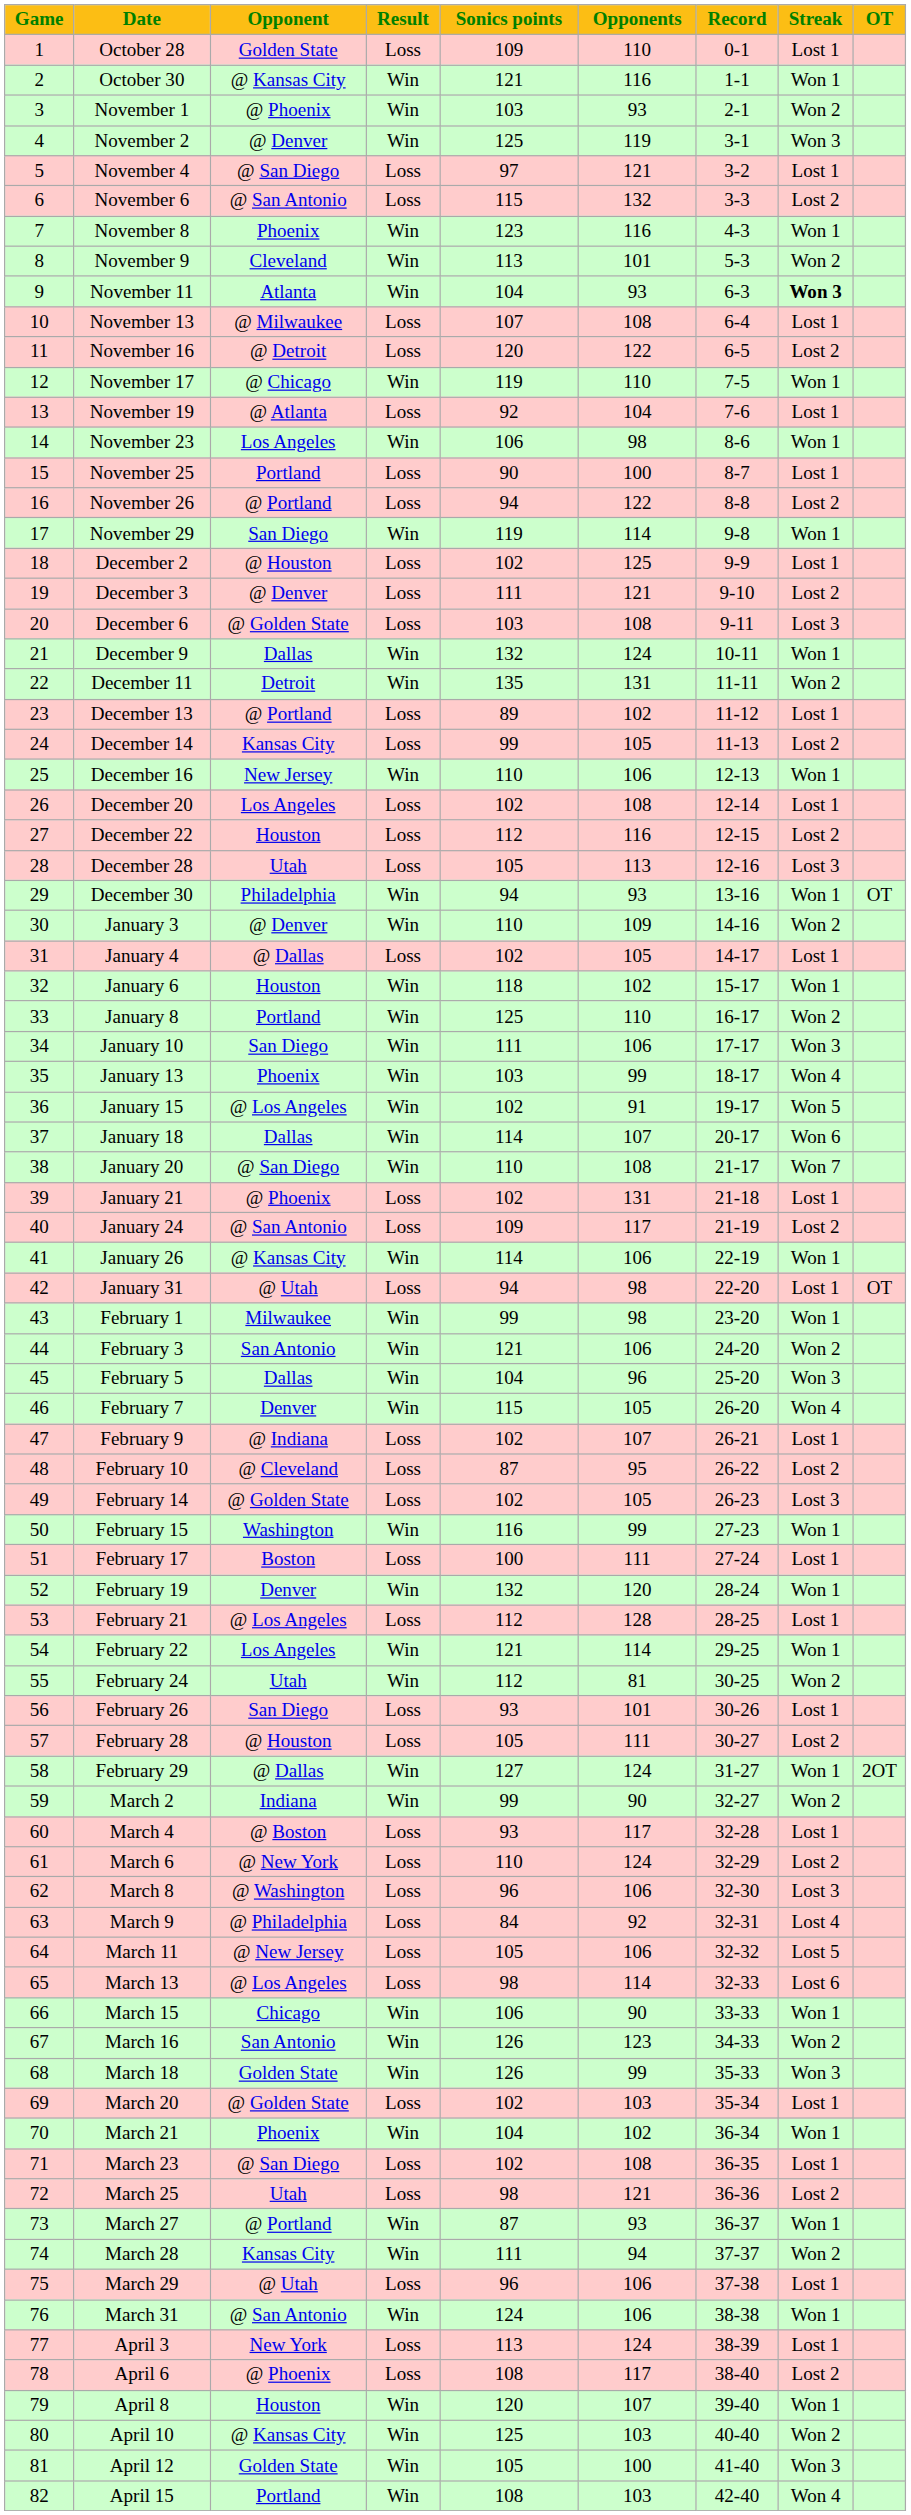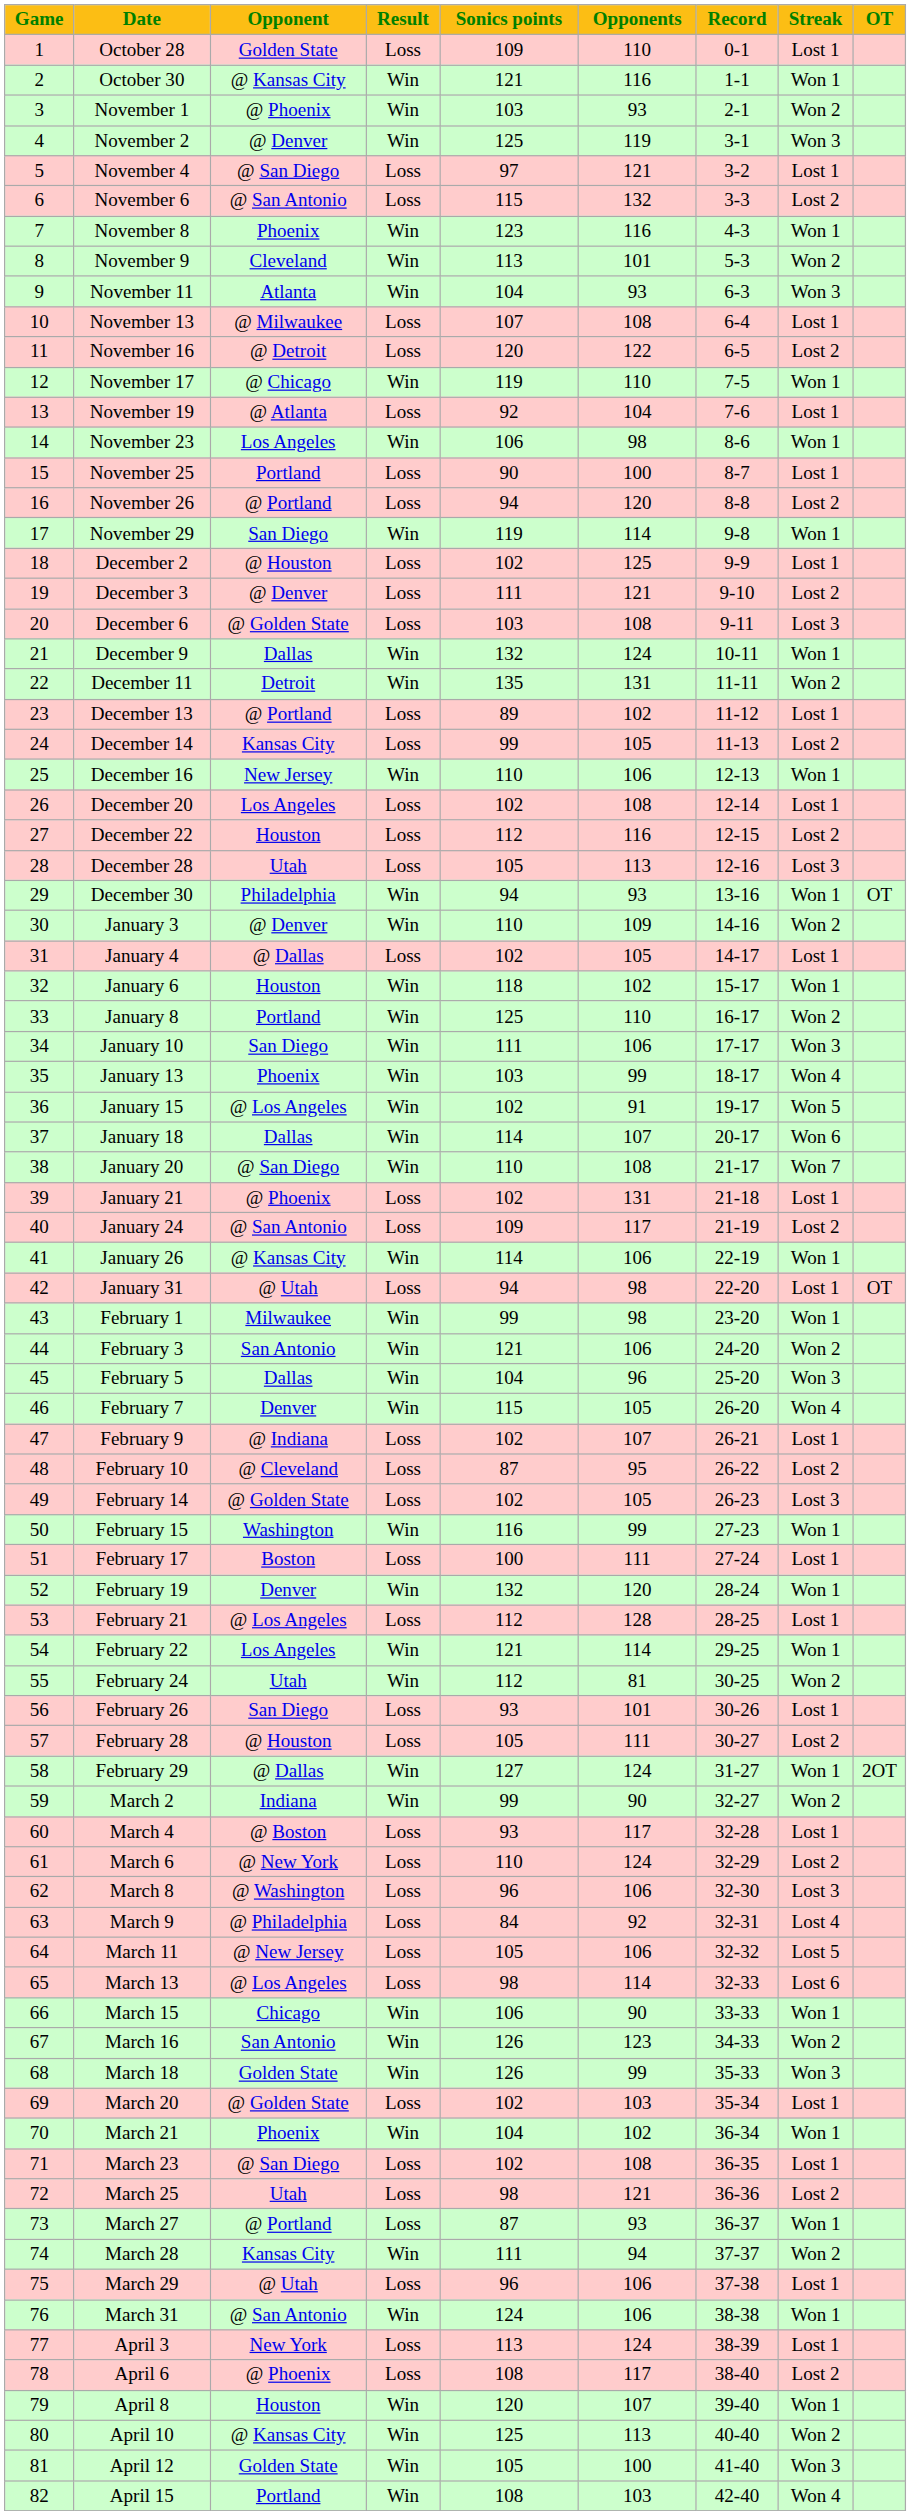November 11 | Streak: bold -> normal
November 26 | Opponents: 122 -> 120
March 27 | Result: Win -> Loss
April 10 | Opponents: 103 -> 113
